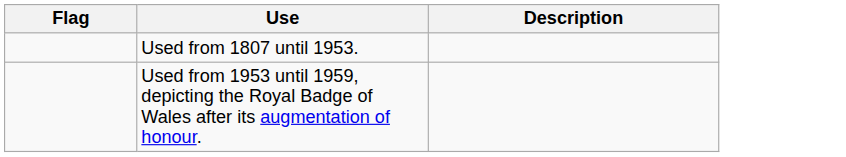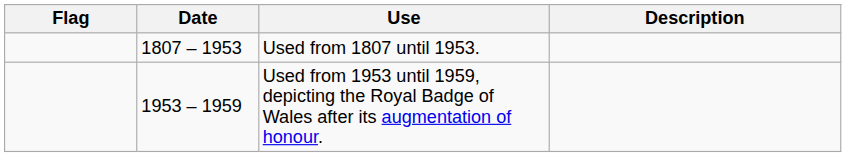+ column: Date | 1807 – 1953 | 1953 – 1959
